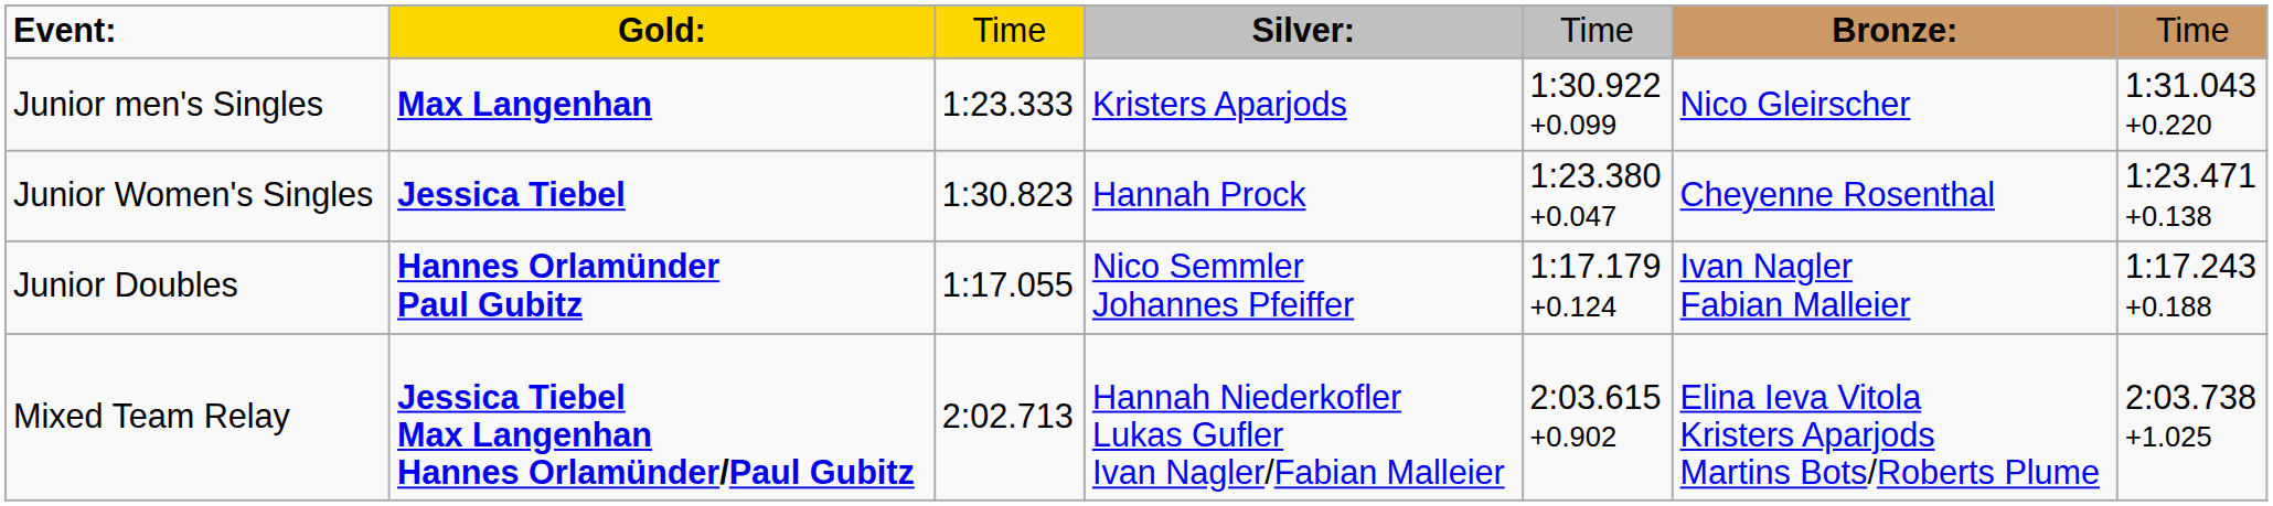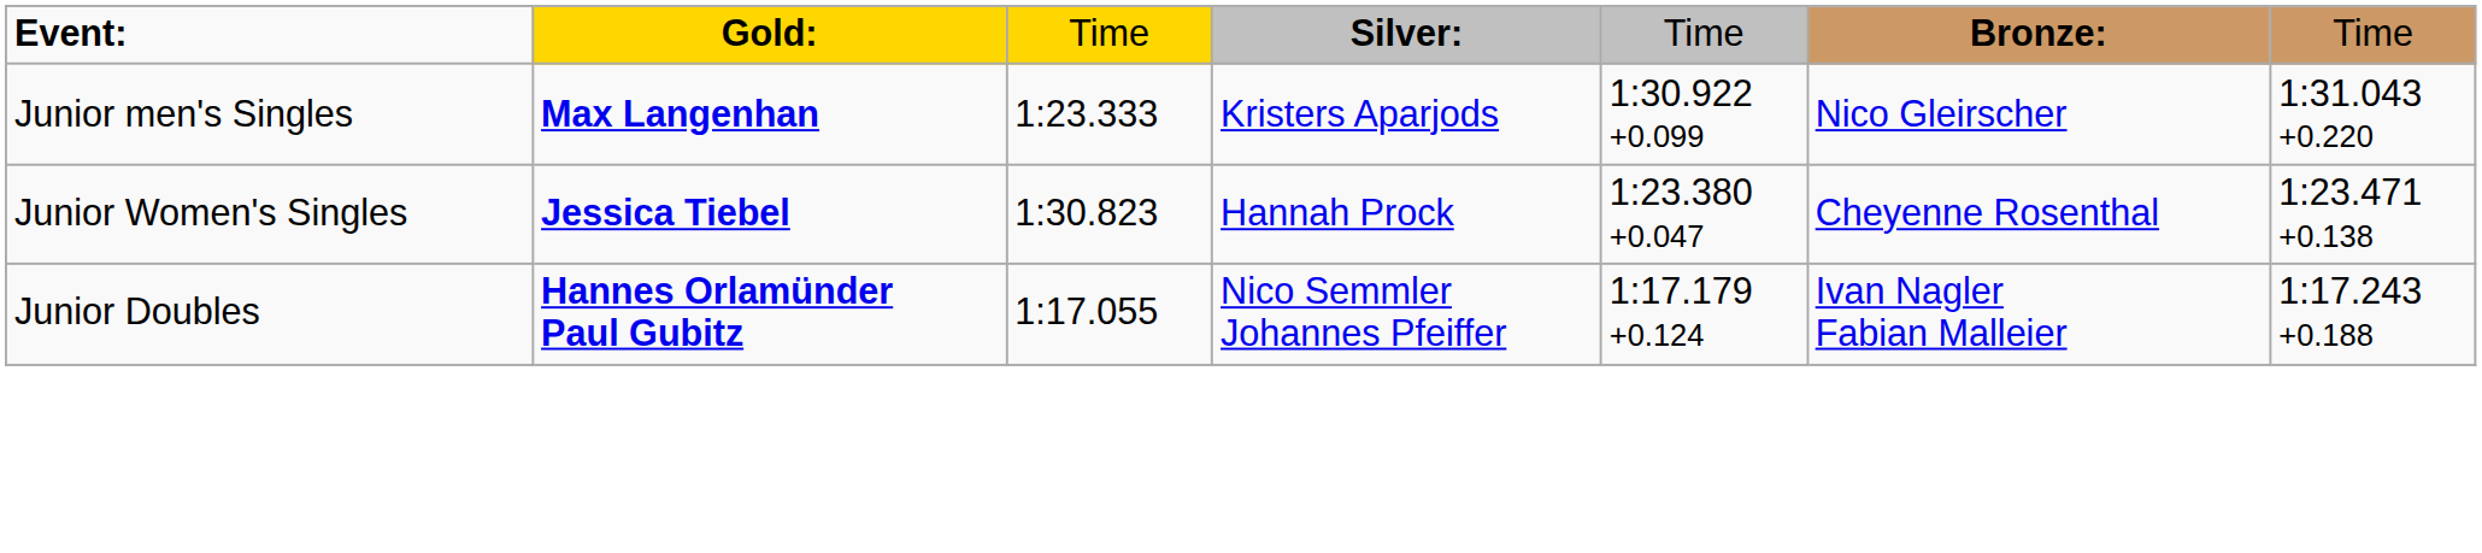- row: Mixed Team Relay | Jessica Tiebel Max Langenhan Hannes Orlamünder/Paul Gubitz | 2:02.713 | Hannah Niederkofler Lukas Gufler Ivan Nagler/Fabian Malleier | 2:03.615 +0.902 | Elina Ieva Vitola Kristers Aparjods Martins Bots/Roberts Plume | 2:03.738 +1.025
